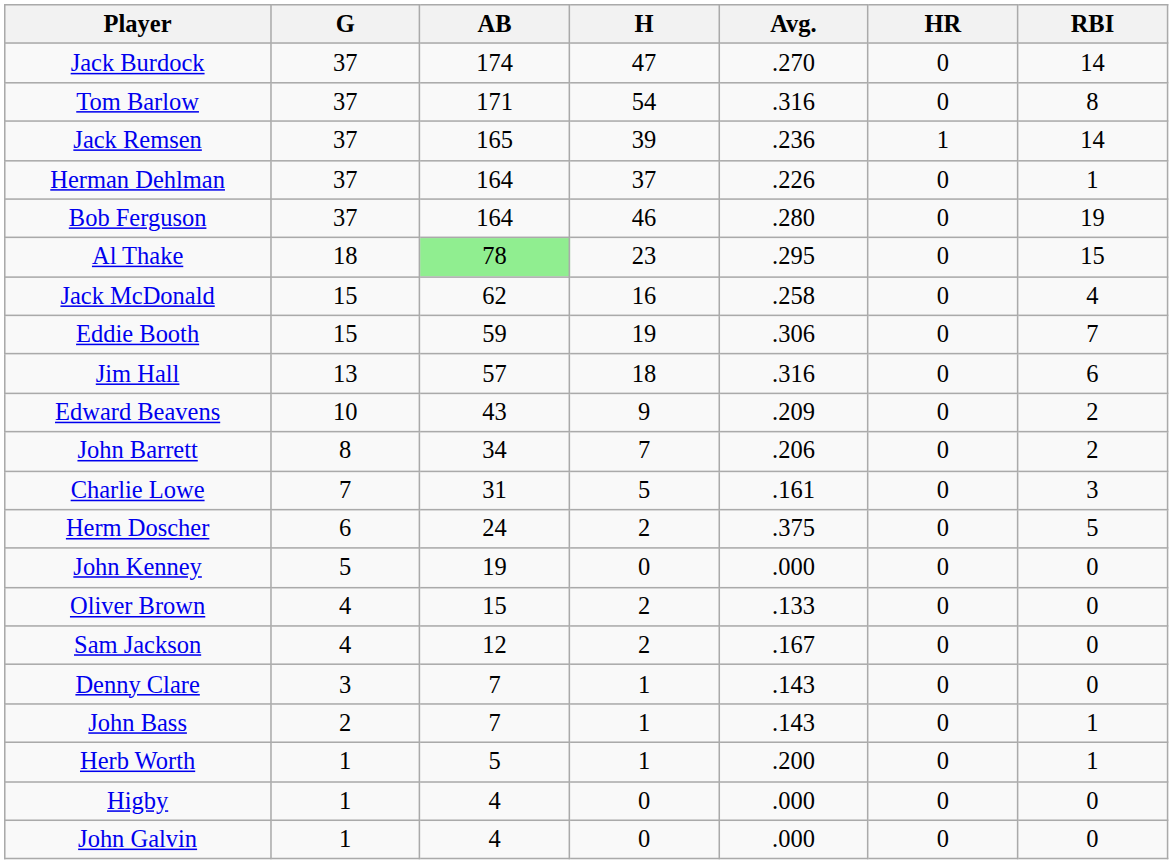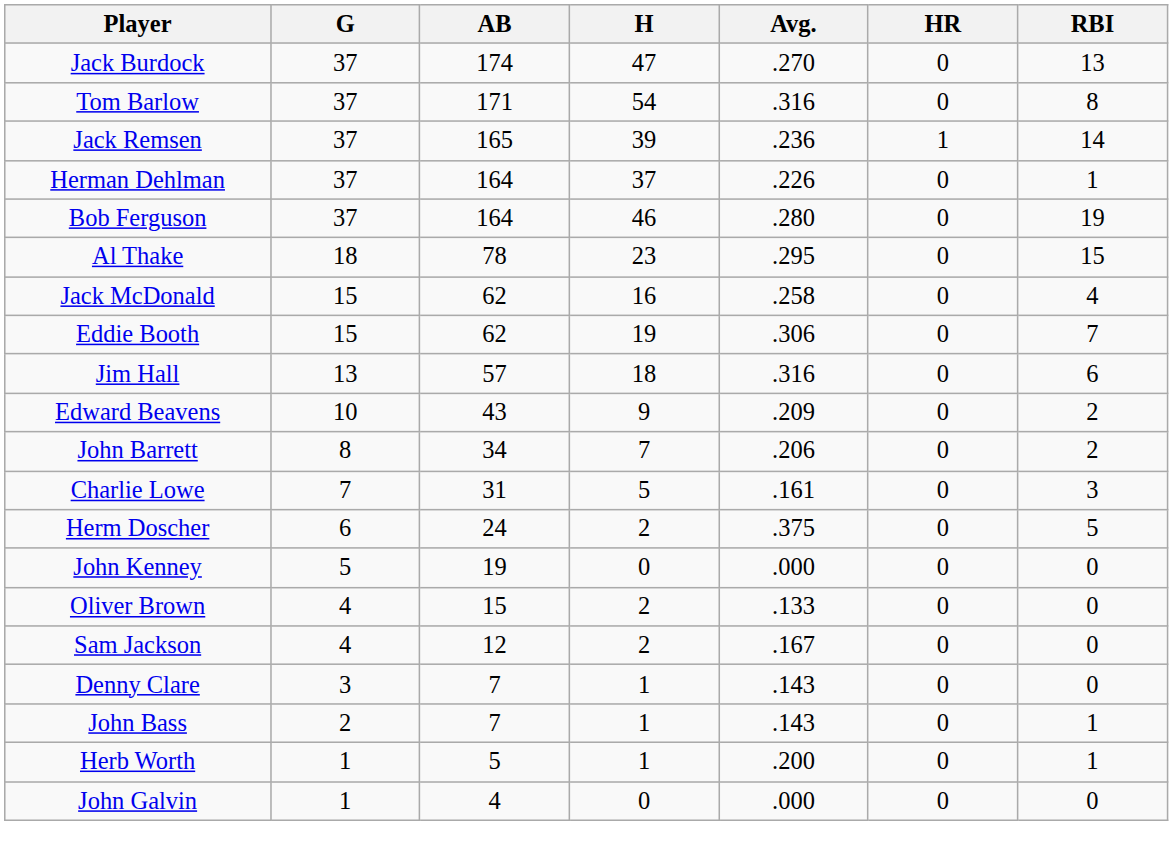Jack Burdock | RBI: 14 -> 13
Al Thake | AB: lightgreen background -> no background
Eddie Booth | AB: 59 -> 62
- row: Higby | 1 | 4 | 0 | .000 | 0 | 0
